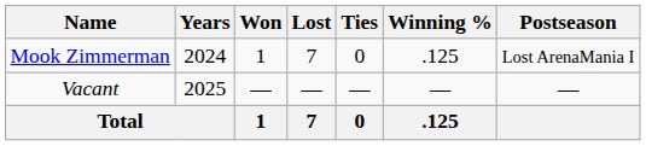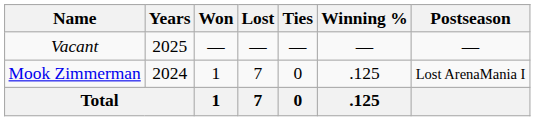rows swapped: Mook Zimmerman <-> Vacant
